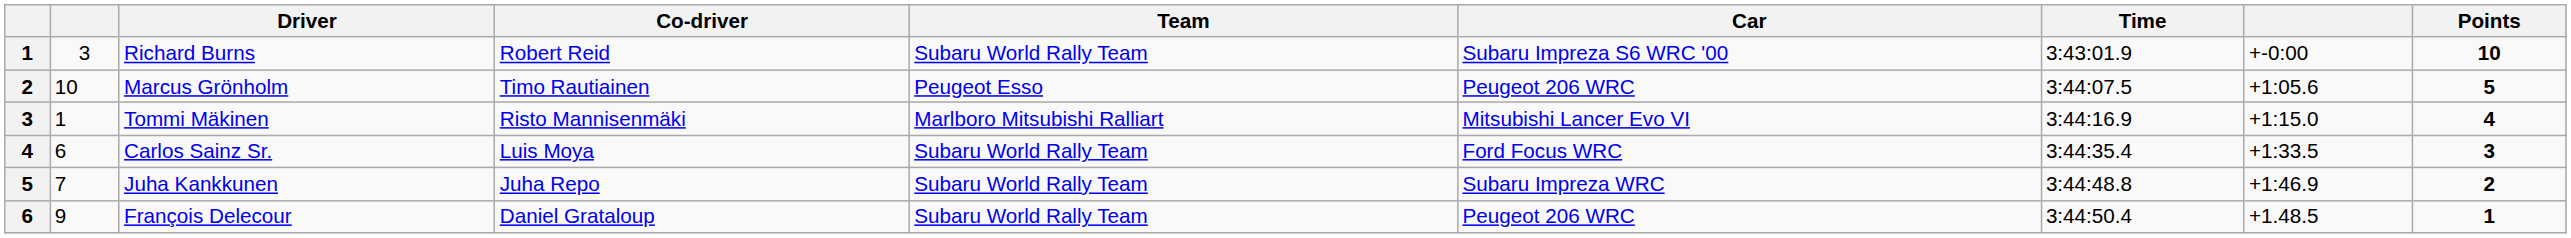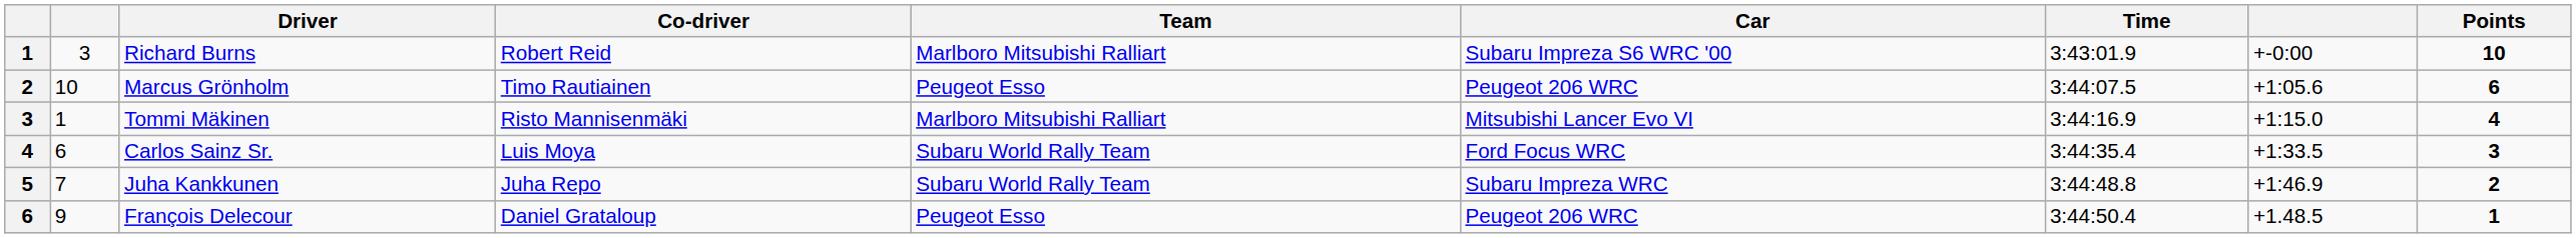Richard Burns | Team: Subaru World Rally Team -> Marlboro Mitsubishi Ralliart
Marcus Grönholm | Points: 5 -> 6
François Delecour | Team: Subaru World Rally Team -> Peugeot Esso
